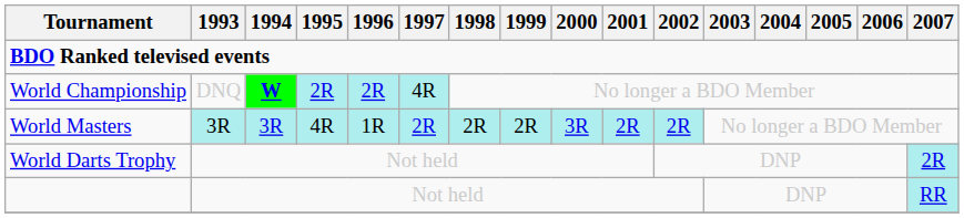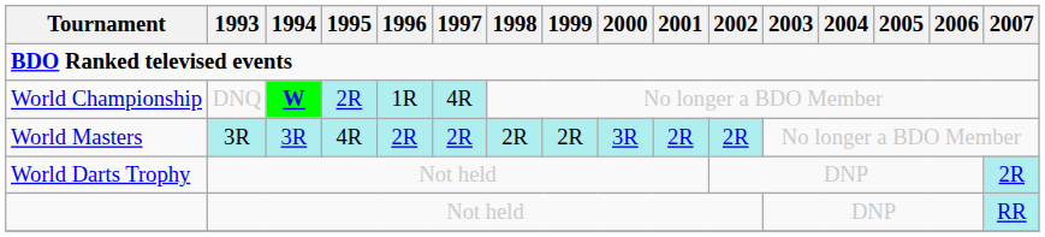World Championship | 1996: 2R -> 1R
World Masters | 1996: 1R -> 2R
